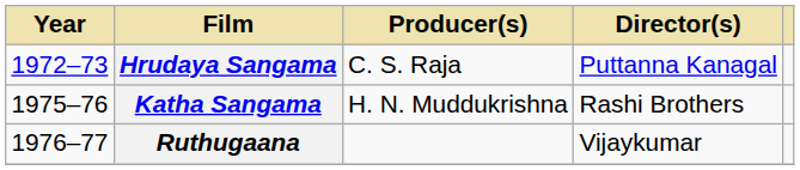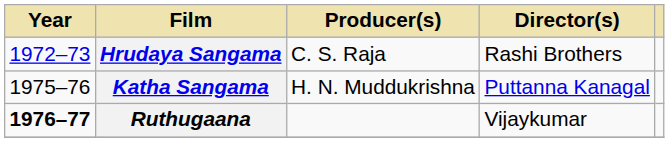Hrudaya Sangama | Director(s): Puttanna Kanagal -> Rashi Brothers
Katha Sangama | Director(s): Rashi Brothers -> Puttanna Kanagal
Ruthugaana | Year: normal -> bold
